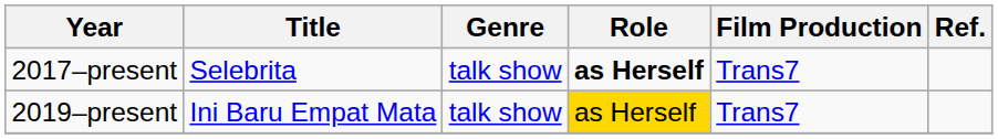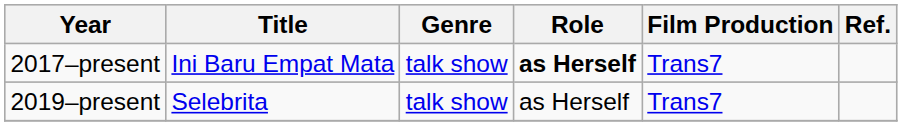2017–present | Title: Selebrita -> Ini Baru Empat Mata
2019–present | Title: Ini Baru Empat Mata -> Selebrita
2019–present | Role: gold background -> no background
